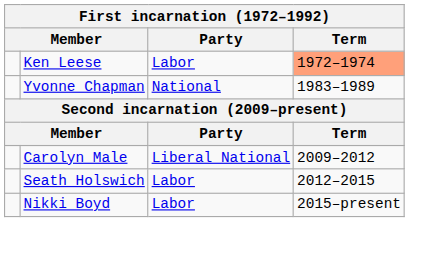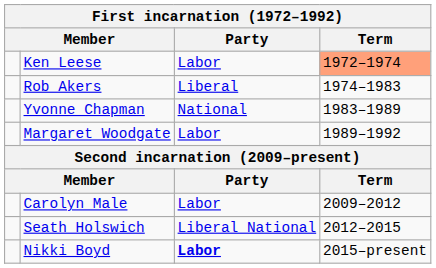+ row: Rob Akers | Liberal | 1974–1983
+ row: Margaret Woodgate | Labor | 1989–1992
Carolyn Male | Party: Liberal National -> Labor
Seath Holswich | Party: Labor -> Liberal National
Nikki Boyd | Party: normal -> bold
